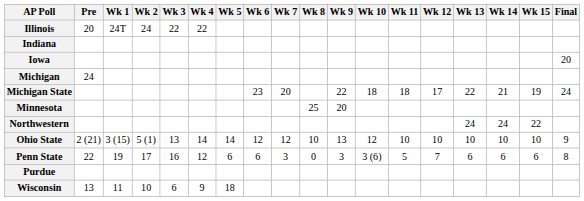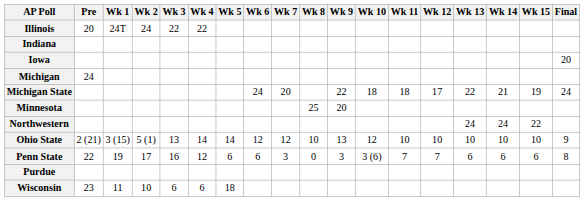Michigan State | Wk 6: 23 -> 24
Penn State | Wk 11: 5 -> 7
Wisconsin | Pre: 13 -> 23
Wisconsin | Wk 4: 9 -> 6
